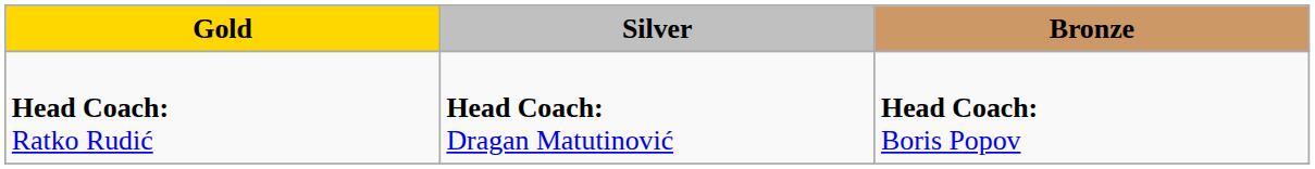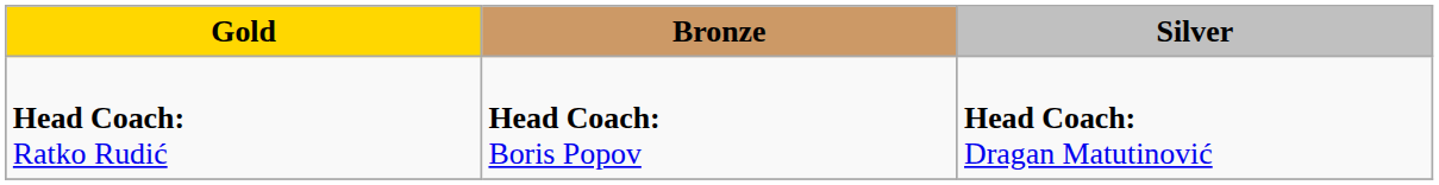columns swapped: Silver <-> Bronze
